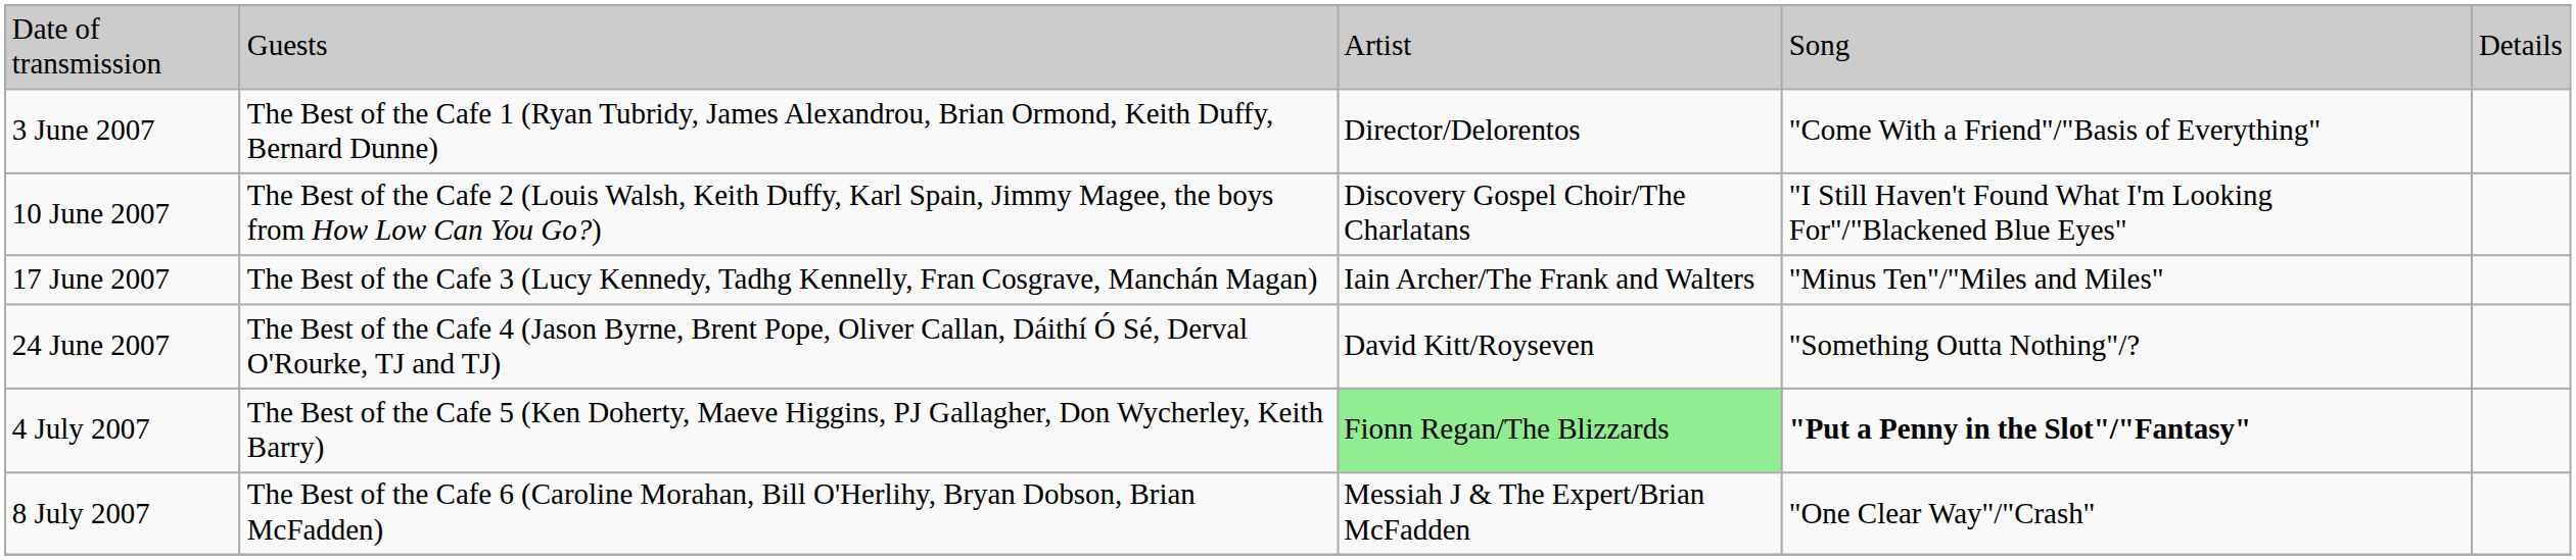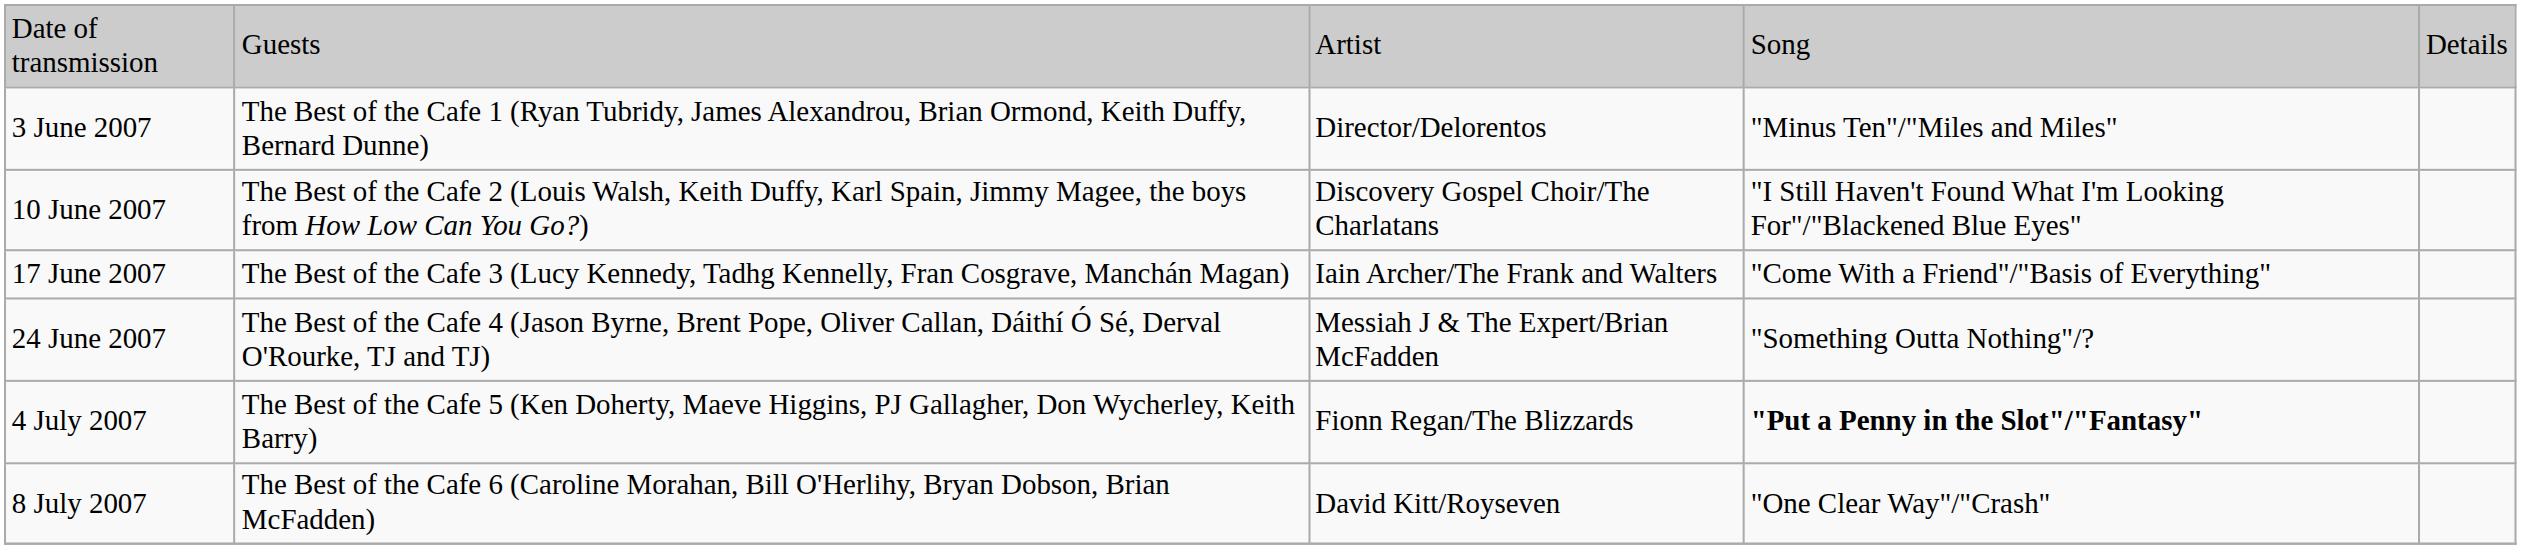3 June 2007 | column 4: "Come With a Friend"/"Basis of Everything" -> "Minus Ten"/"Miles and Miles"
17 June 2007 | column 4: "Minus Ten"/"Miles and Miles" -> "Come With a Friend"/"Basis of Everything"
24 June 2007 | column 3: David Kitt/Royseven -> Messiah J & The Expert/Brian McFadden
4 July 2007 | column 3: lightgreen background -> no background
8 July 2007 | column 3: Messiah J & The Expert/Brian McFadden -> David Kitt/Royseven
